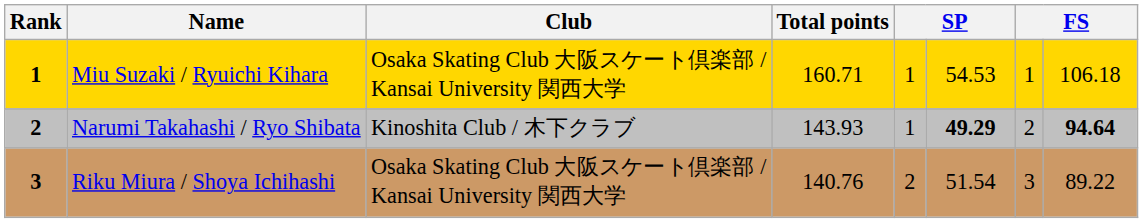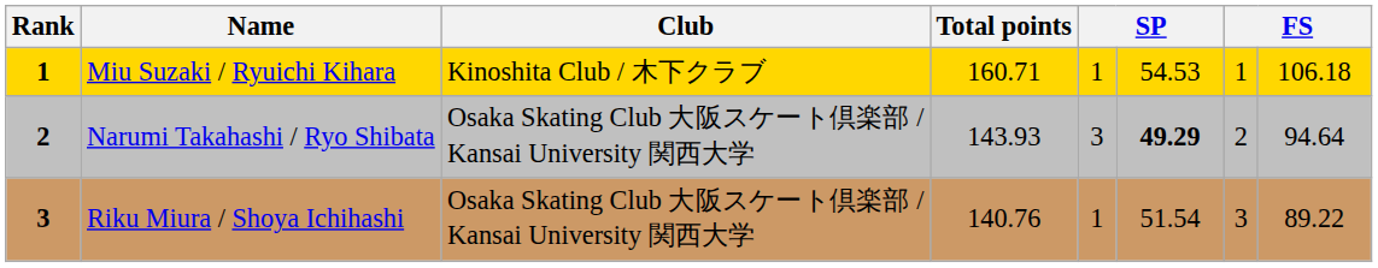Miu Suzaki / Ryuichi Kihara | Club: Osaka Skating Club 大阪スケート倶楽部 / Kansai University 関西大学 -> Kinoshita Club / 木下クラブ
Narumi Takahashi / Ryo Shibata | Club: Kinoshita Club / 木下クラブ -> Osaka Skating Club 大阪スケート倶楽部 / Kansai University 関西大学
Narumi Takahashi / Ryo Shibata | column 5: 1 -> 3
Narumi Takahashi / Ryo Shibata | column 8: bold -> normal
Riku Miura / Shoya Ichihashi | column 5: 2 -> 1
